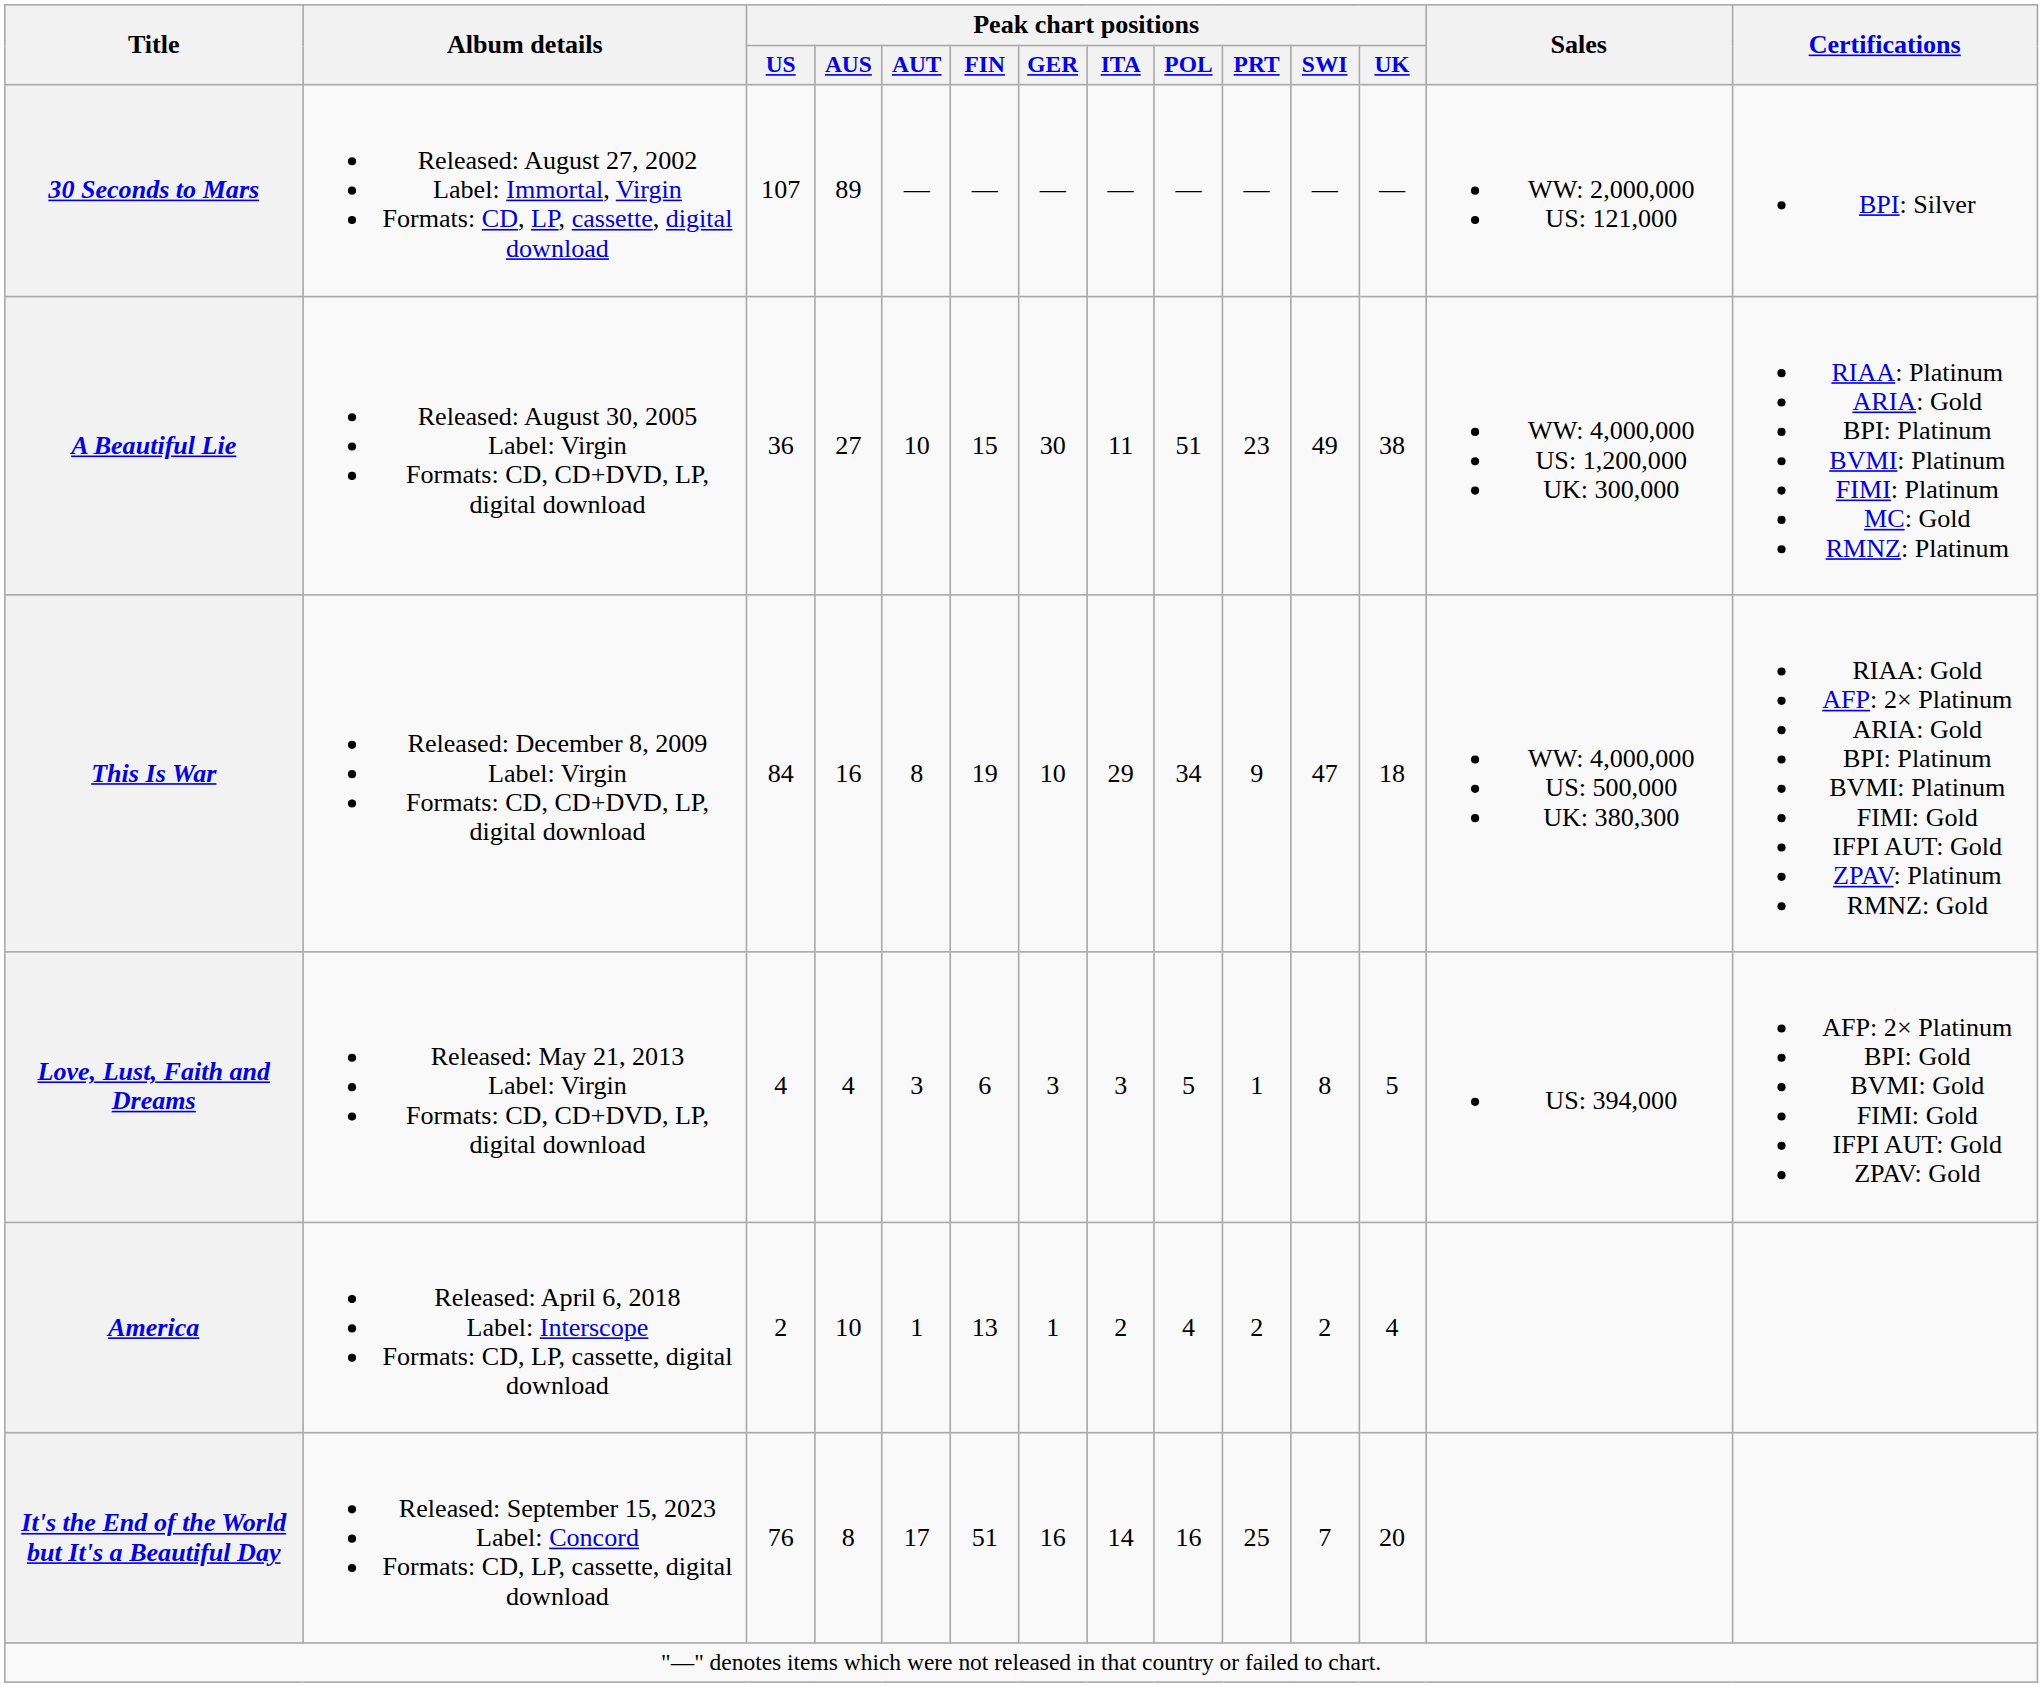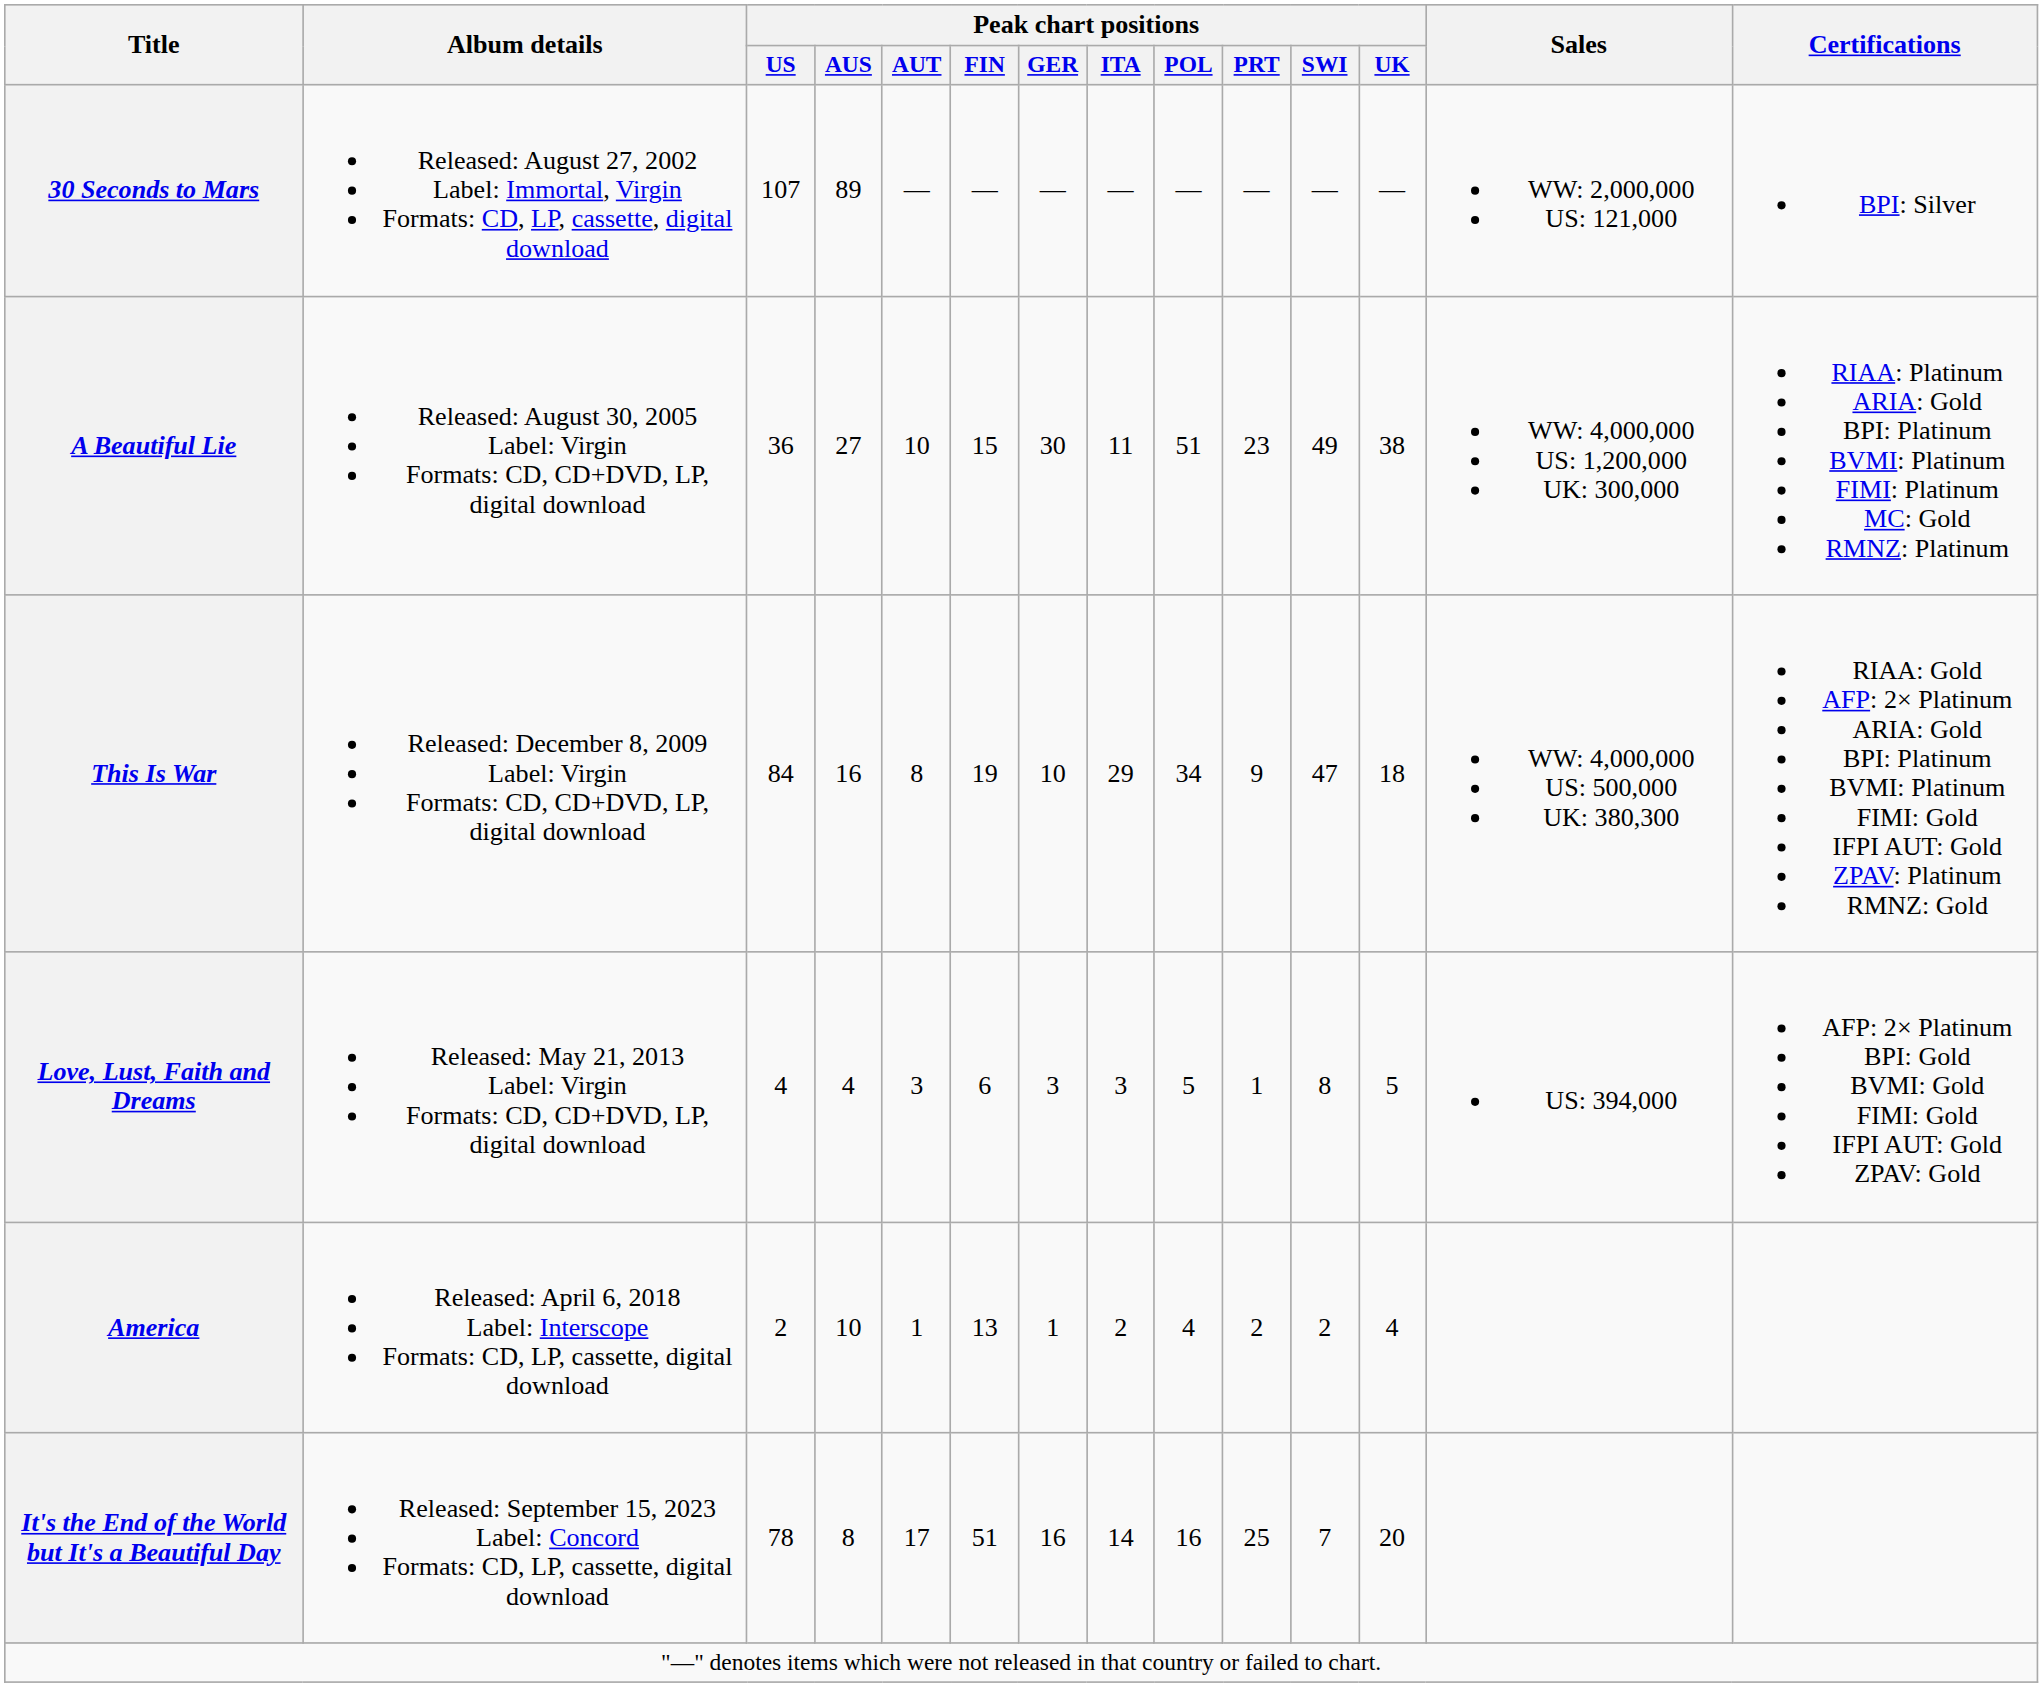It's the End of the World but It's a Beautiful Day | Peak chart positions / US: 76 -> 78
